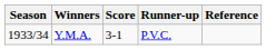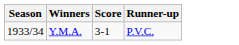- column: Reference
